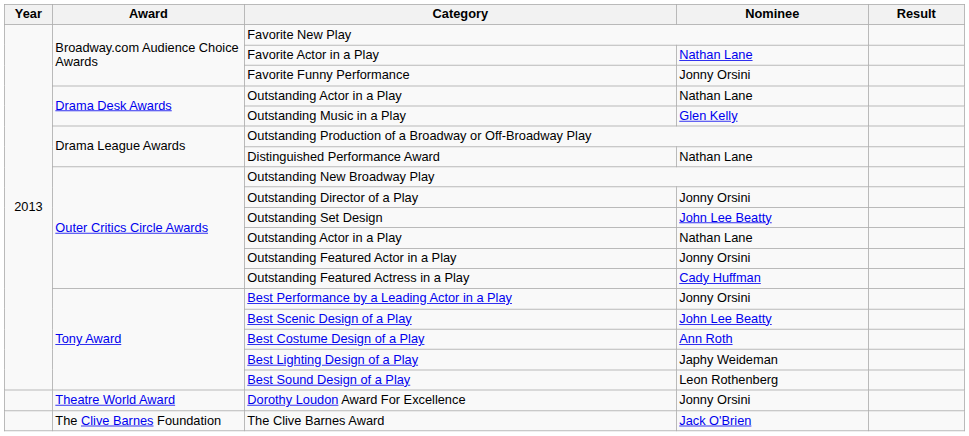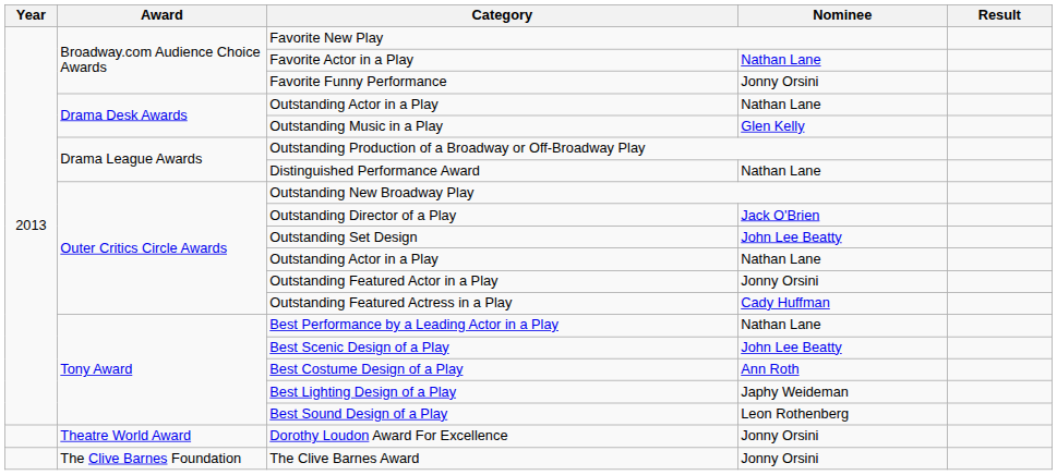Outstanding Director of a Play | Nominee: Jonny Orsini -> Jack O'Brien
Best Performance by a Leading Actor in a Play | Nominee: Jonny Orsini -> Nathan Lane
The Clive Barnes Award | Nominee: Jack O'Brien -> Jonny Orsini
